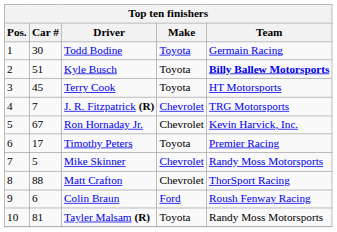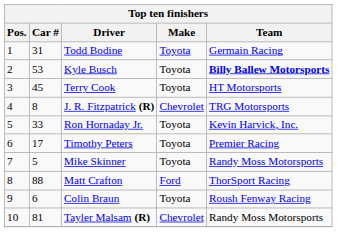Todd Bodine | Car #: 30 -> 31
Kyle Busch | Car #: 51 -> 53
J. R. Fitzpatrick (R) | Car #: 7 -> 8
Ron Hornaday Jr. | Car #: 67 -> 33
Ron Hornaday Jr. | Make: Chevrolet -> Toyota
Mike Skinner | Make: Chevrolet -> Toyota
Matt Crafton | Make: Chevrolet -> Ford
Colin Braun | Make: Ford -> Toyota
Tayler Malsam (R) | Make: Toyota -> Chevrolet
